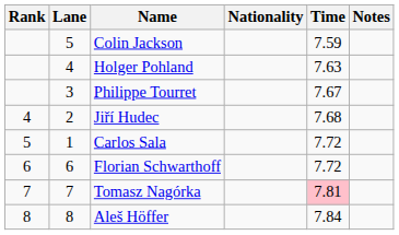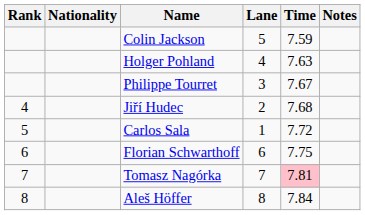columns swapped: Lane <-> Nationality
Florian Schwarthoff | Time: 7.72 -> 7.75
